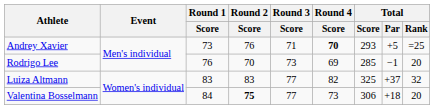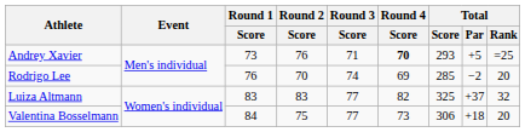Rodrigo Lee | Round 3 / Score: 73 -> 74
Rodrigo Lee | Total / Par: −1 -> −2
Valentina Bosselmann | Round 2 / Score: bold -> normal
